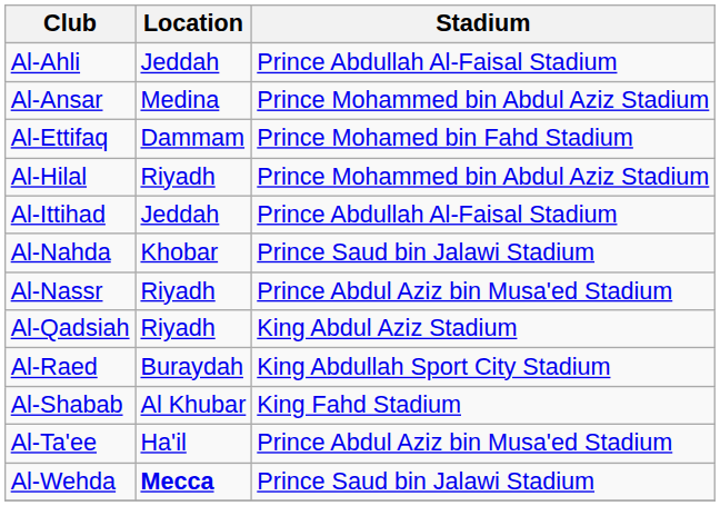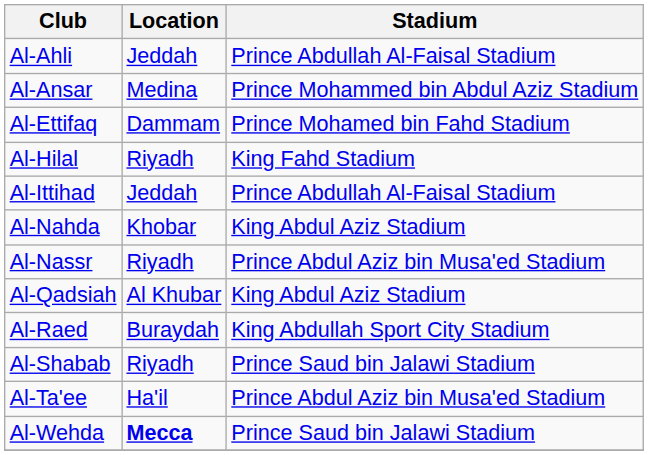Al-Hilal | Stadium: Prince Mohammed bin Abdul Aziz Stadium -> King Fahd Stadium
Al-Nahda | Stadium: Prince Saud bin Jalawi Stadium -> King Abdul Aziz Stadium
Al-Qadsiah | Location: Riyadh -> Al Khubar
Al-Shabab | Location: Al Khubar -> Riyadh
Al-Shabab | Stadium: King Fahd Stadium -> Prince Saud bin Jalawi Stadium
